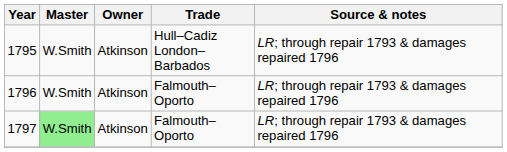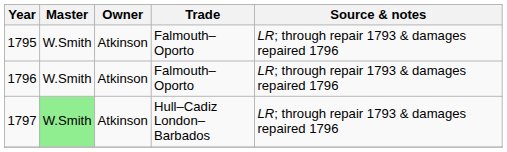1795 | Trade: Hull–Cadiz London–Barbados -> Falmouth–Oporto
1797 | Trade: Falmouth–Oporto -> Hull–Cadiz London–Barbados
